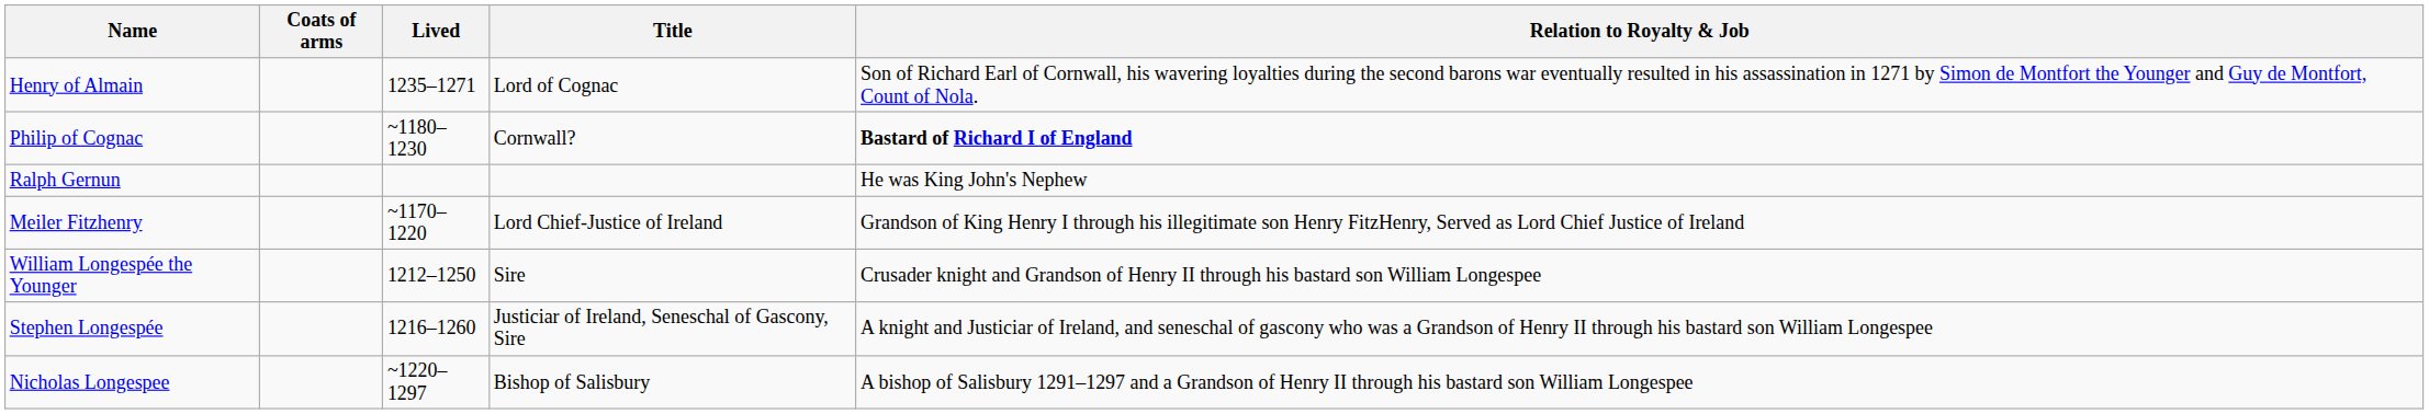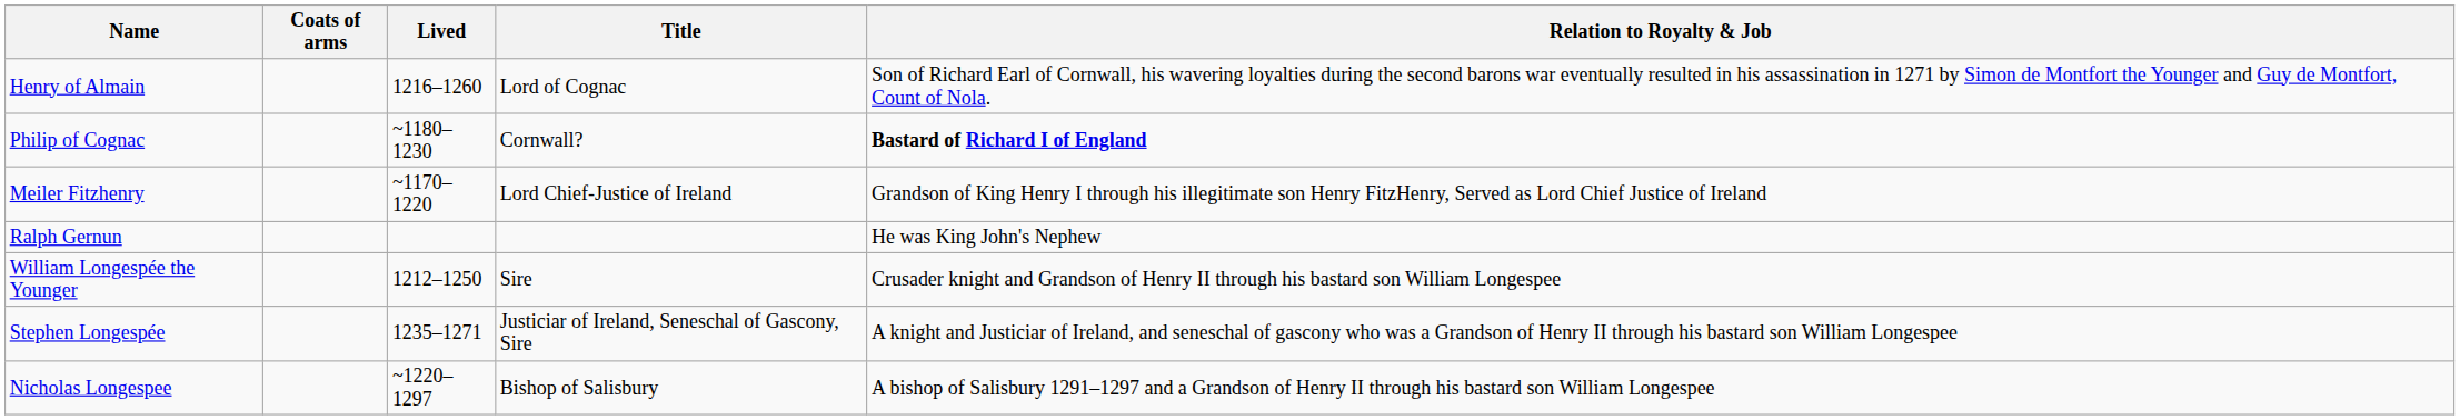Henry of Almain | Lived: 1235–1271 -> 1216–1260
rows swapped: Meiler Fitzhenry <-> Ralph Gernun
Stephen Longespée | Lived: 1216–1260 -> 1235–1271
